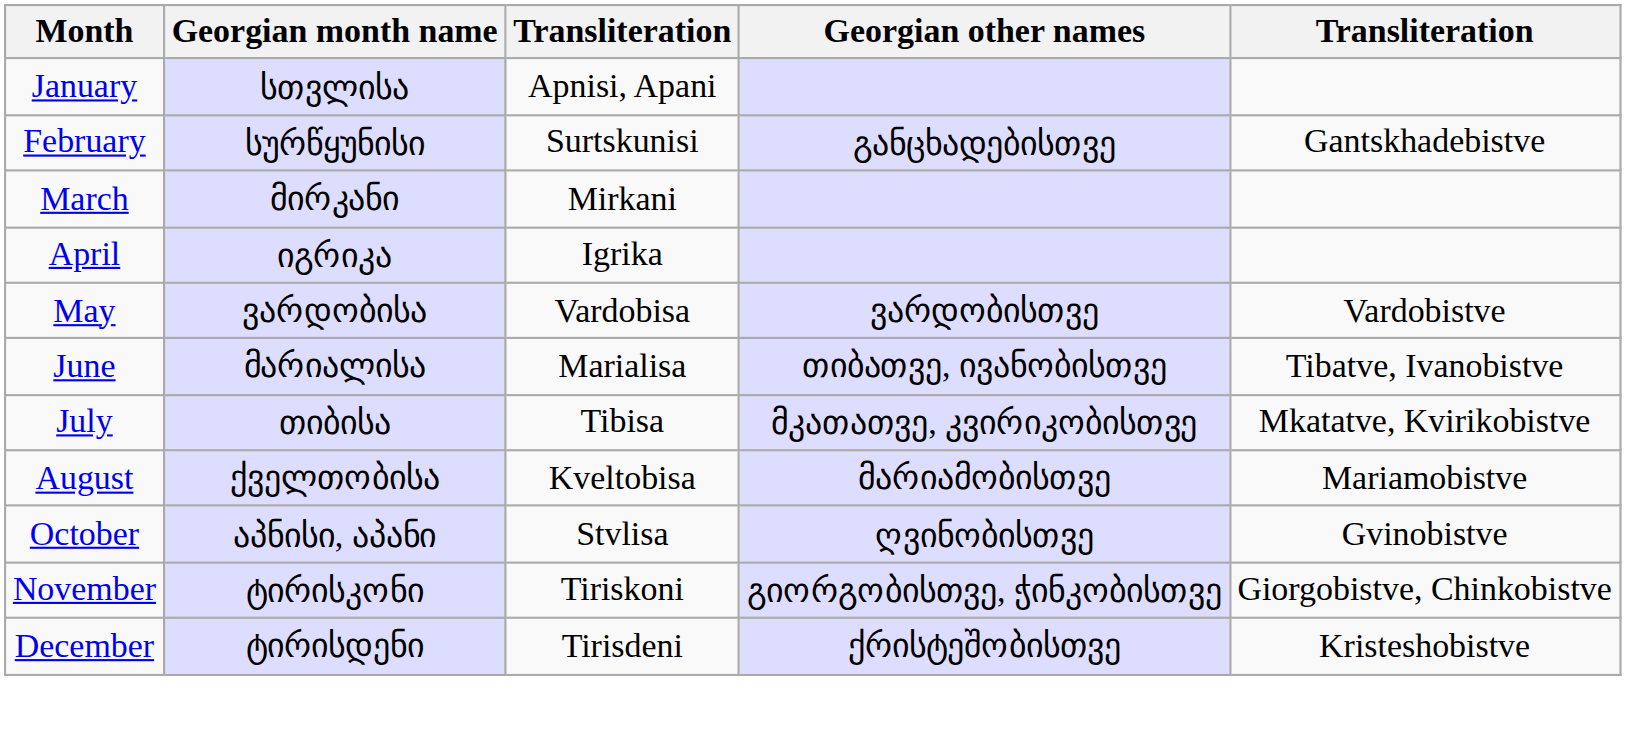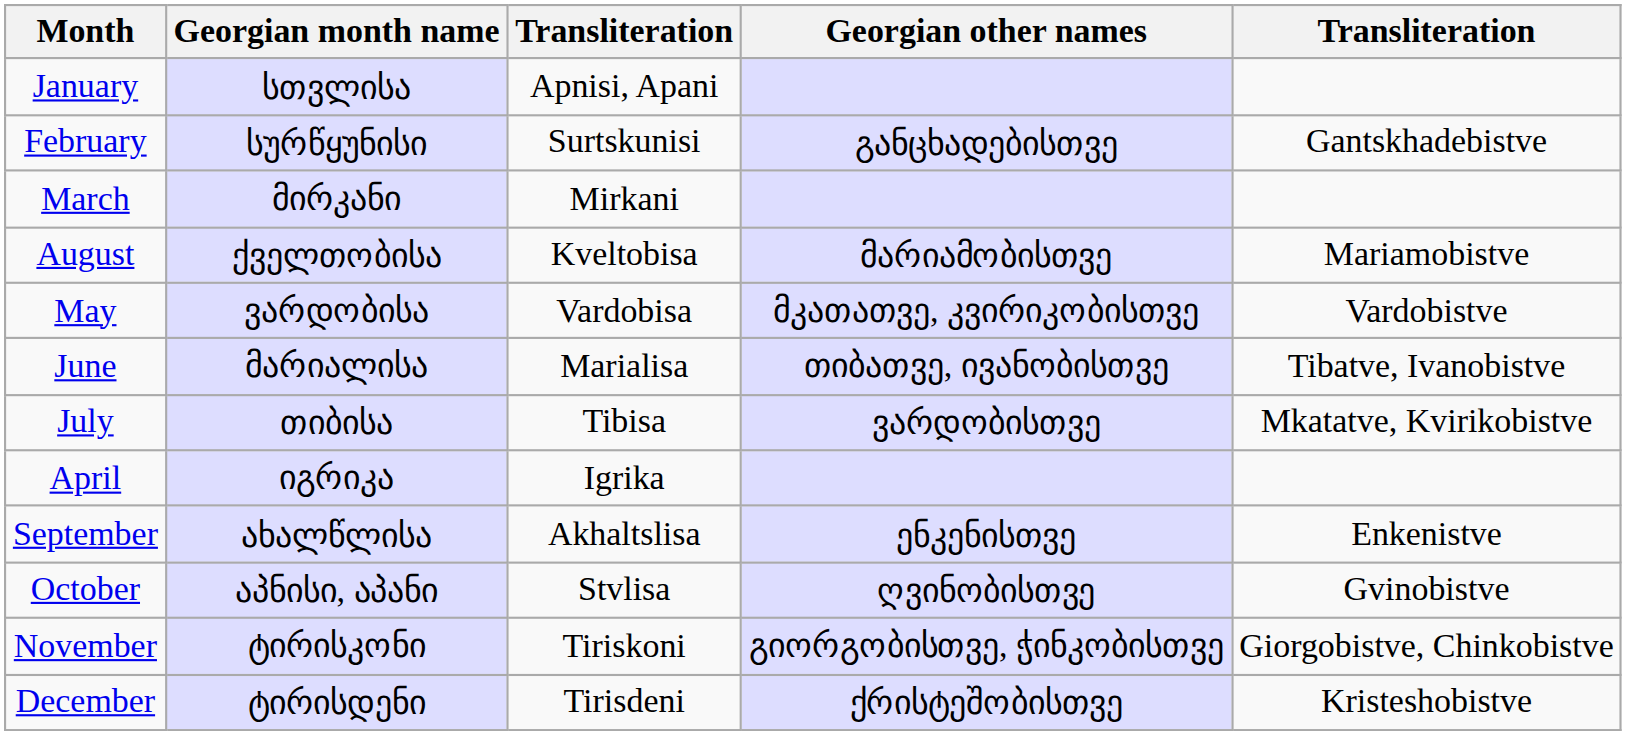rows swapped: April <-> August
May | Georgian other names: ვარდობისთვე -> მკათათვე, კვირიკობისთვე
July | Georgian other names: მკათათვე, კვირიკობისთვე -> ვარდობისთვე
+ row: September | ახალწლისა | Akhaltslisa | ენკენისთვე | Enkenistve
